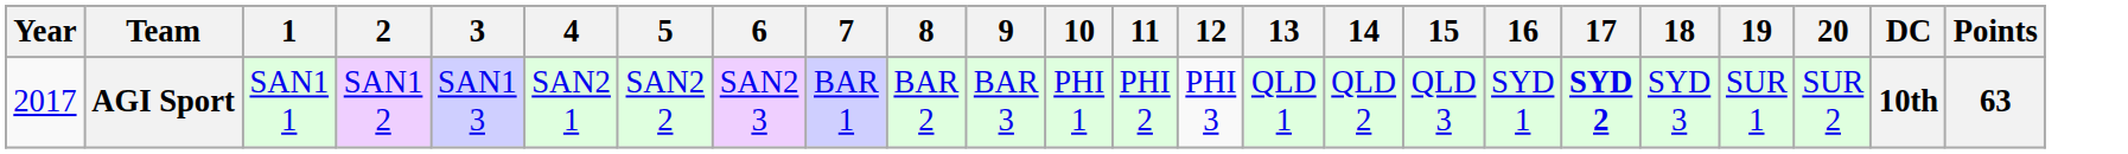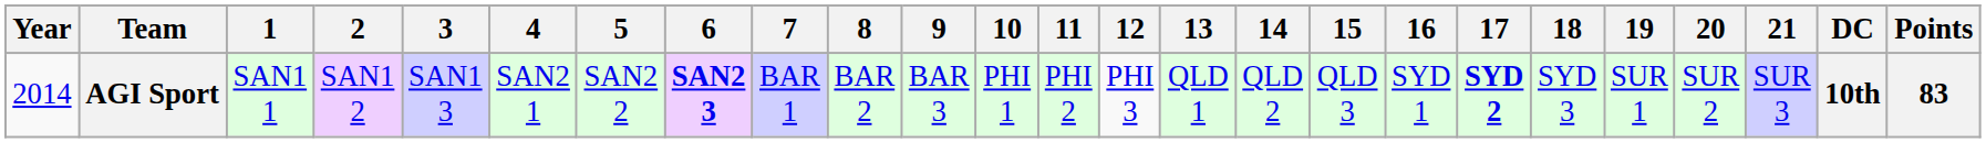+ column: 21 | SUR 3
AGI Sport | Year: 2017 -> 2014
AGI Sport | 6: normal -> bold
AGI Sport | Points: 63 -> 83
